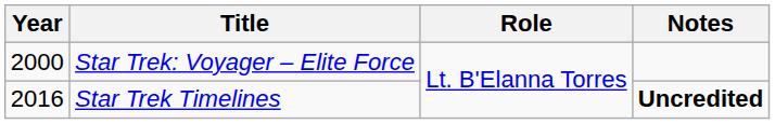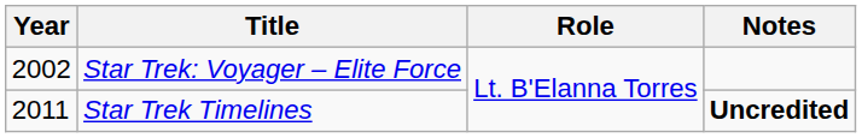Star Trek: Voyager – Elite Force | Year: 2000 -> 2002
Star Trek Timelines | Year: 2016 -> 2011
